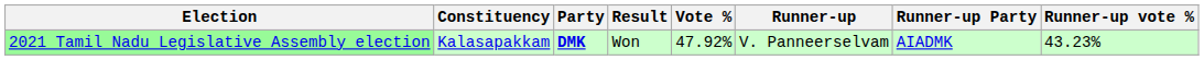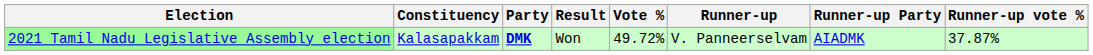2021 Tamil Nadu Legislative Assembly election | Vote %: 47.92% -> 49.72%
2021 Tamil Nadu Legislative Assembly election | Runner-up vote %: 43.23% -> 37.87%
